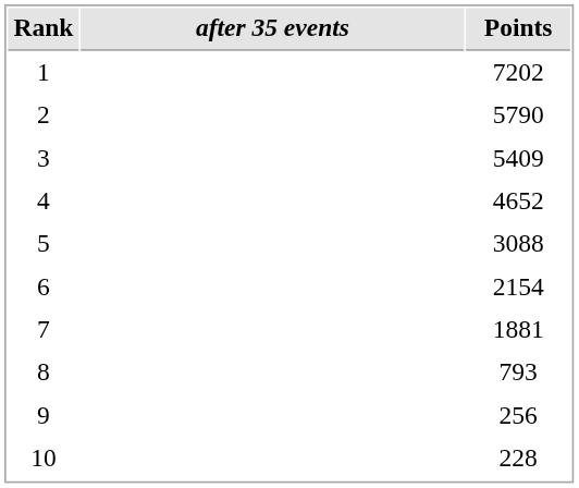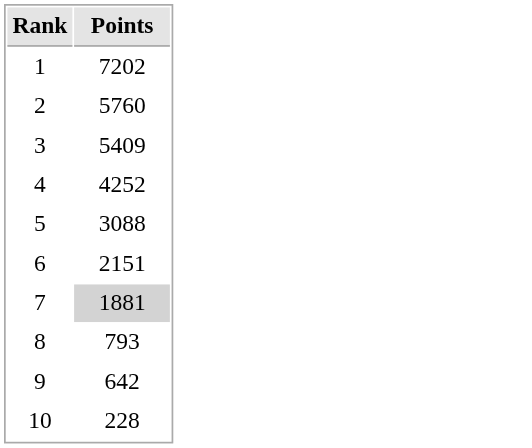- column: after 35 events
2 | Points: 5790 -> 5760
4 | Points: 4652 -> 4252
6 | Points: 2154 -> 2151
7 | Points: no background -> lightgrey background
9 | Points: 256 -> 642
